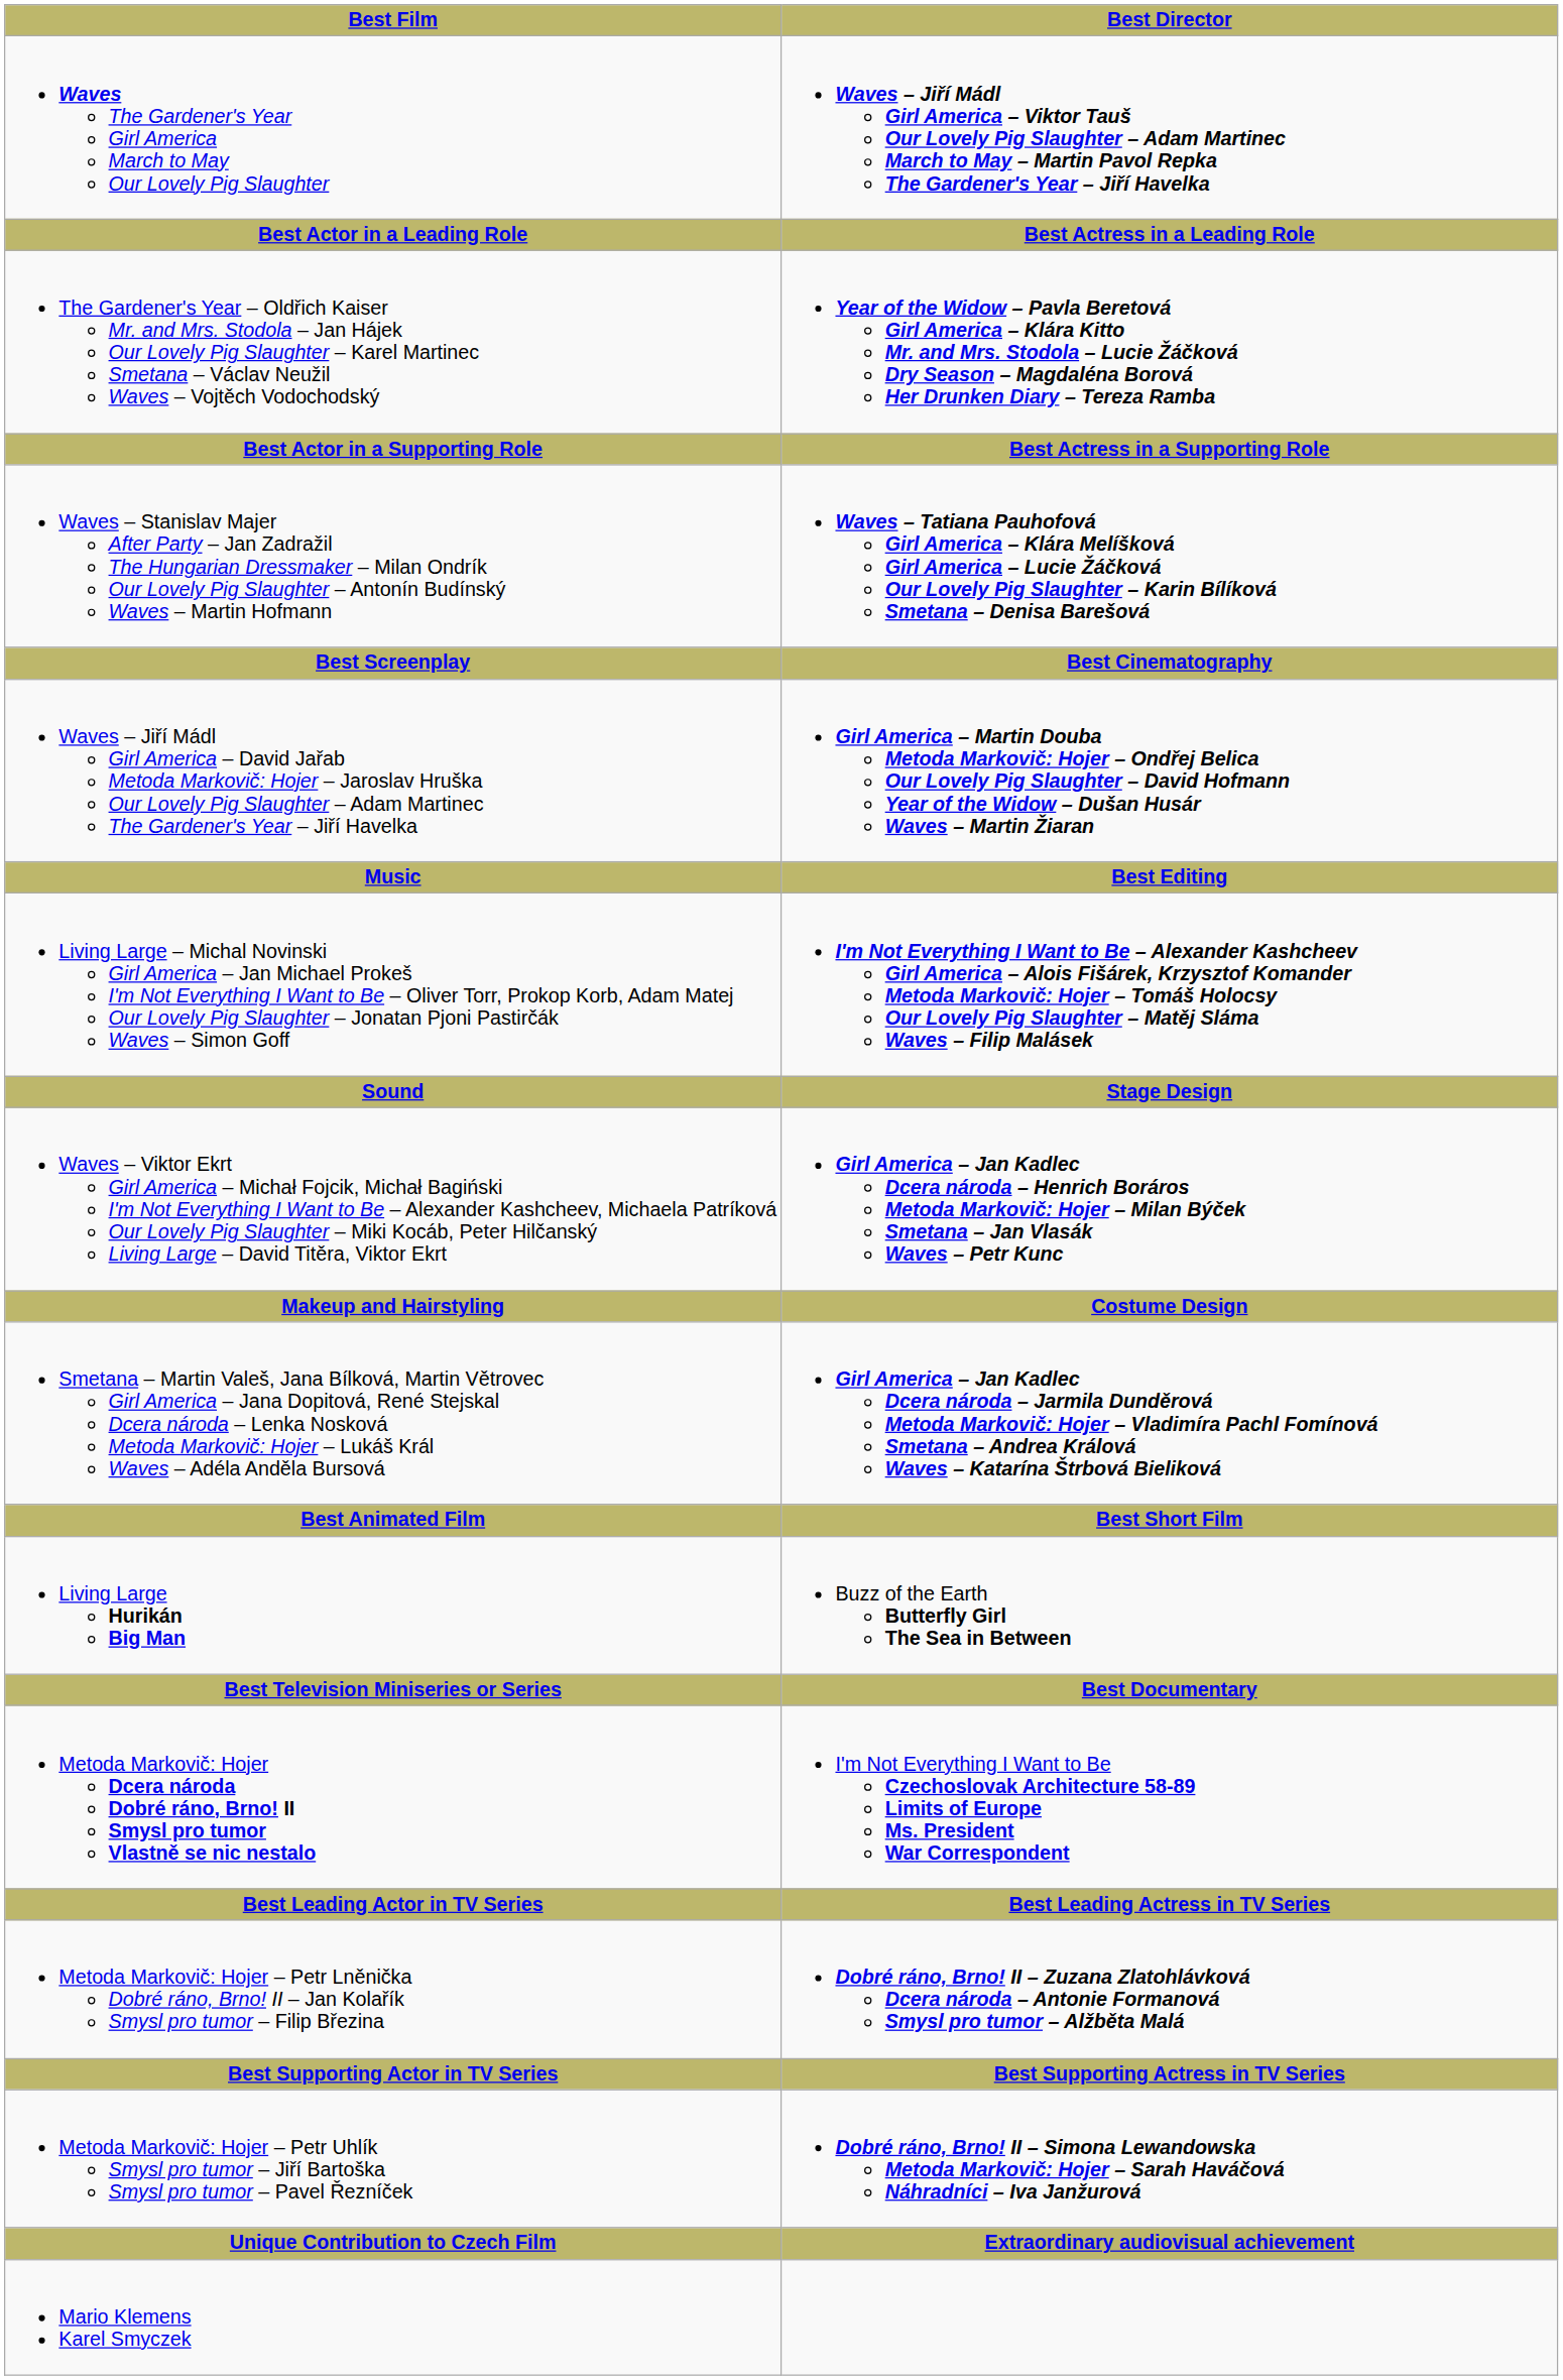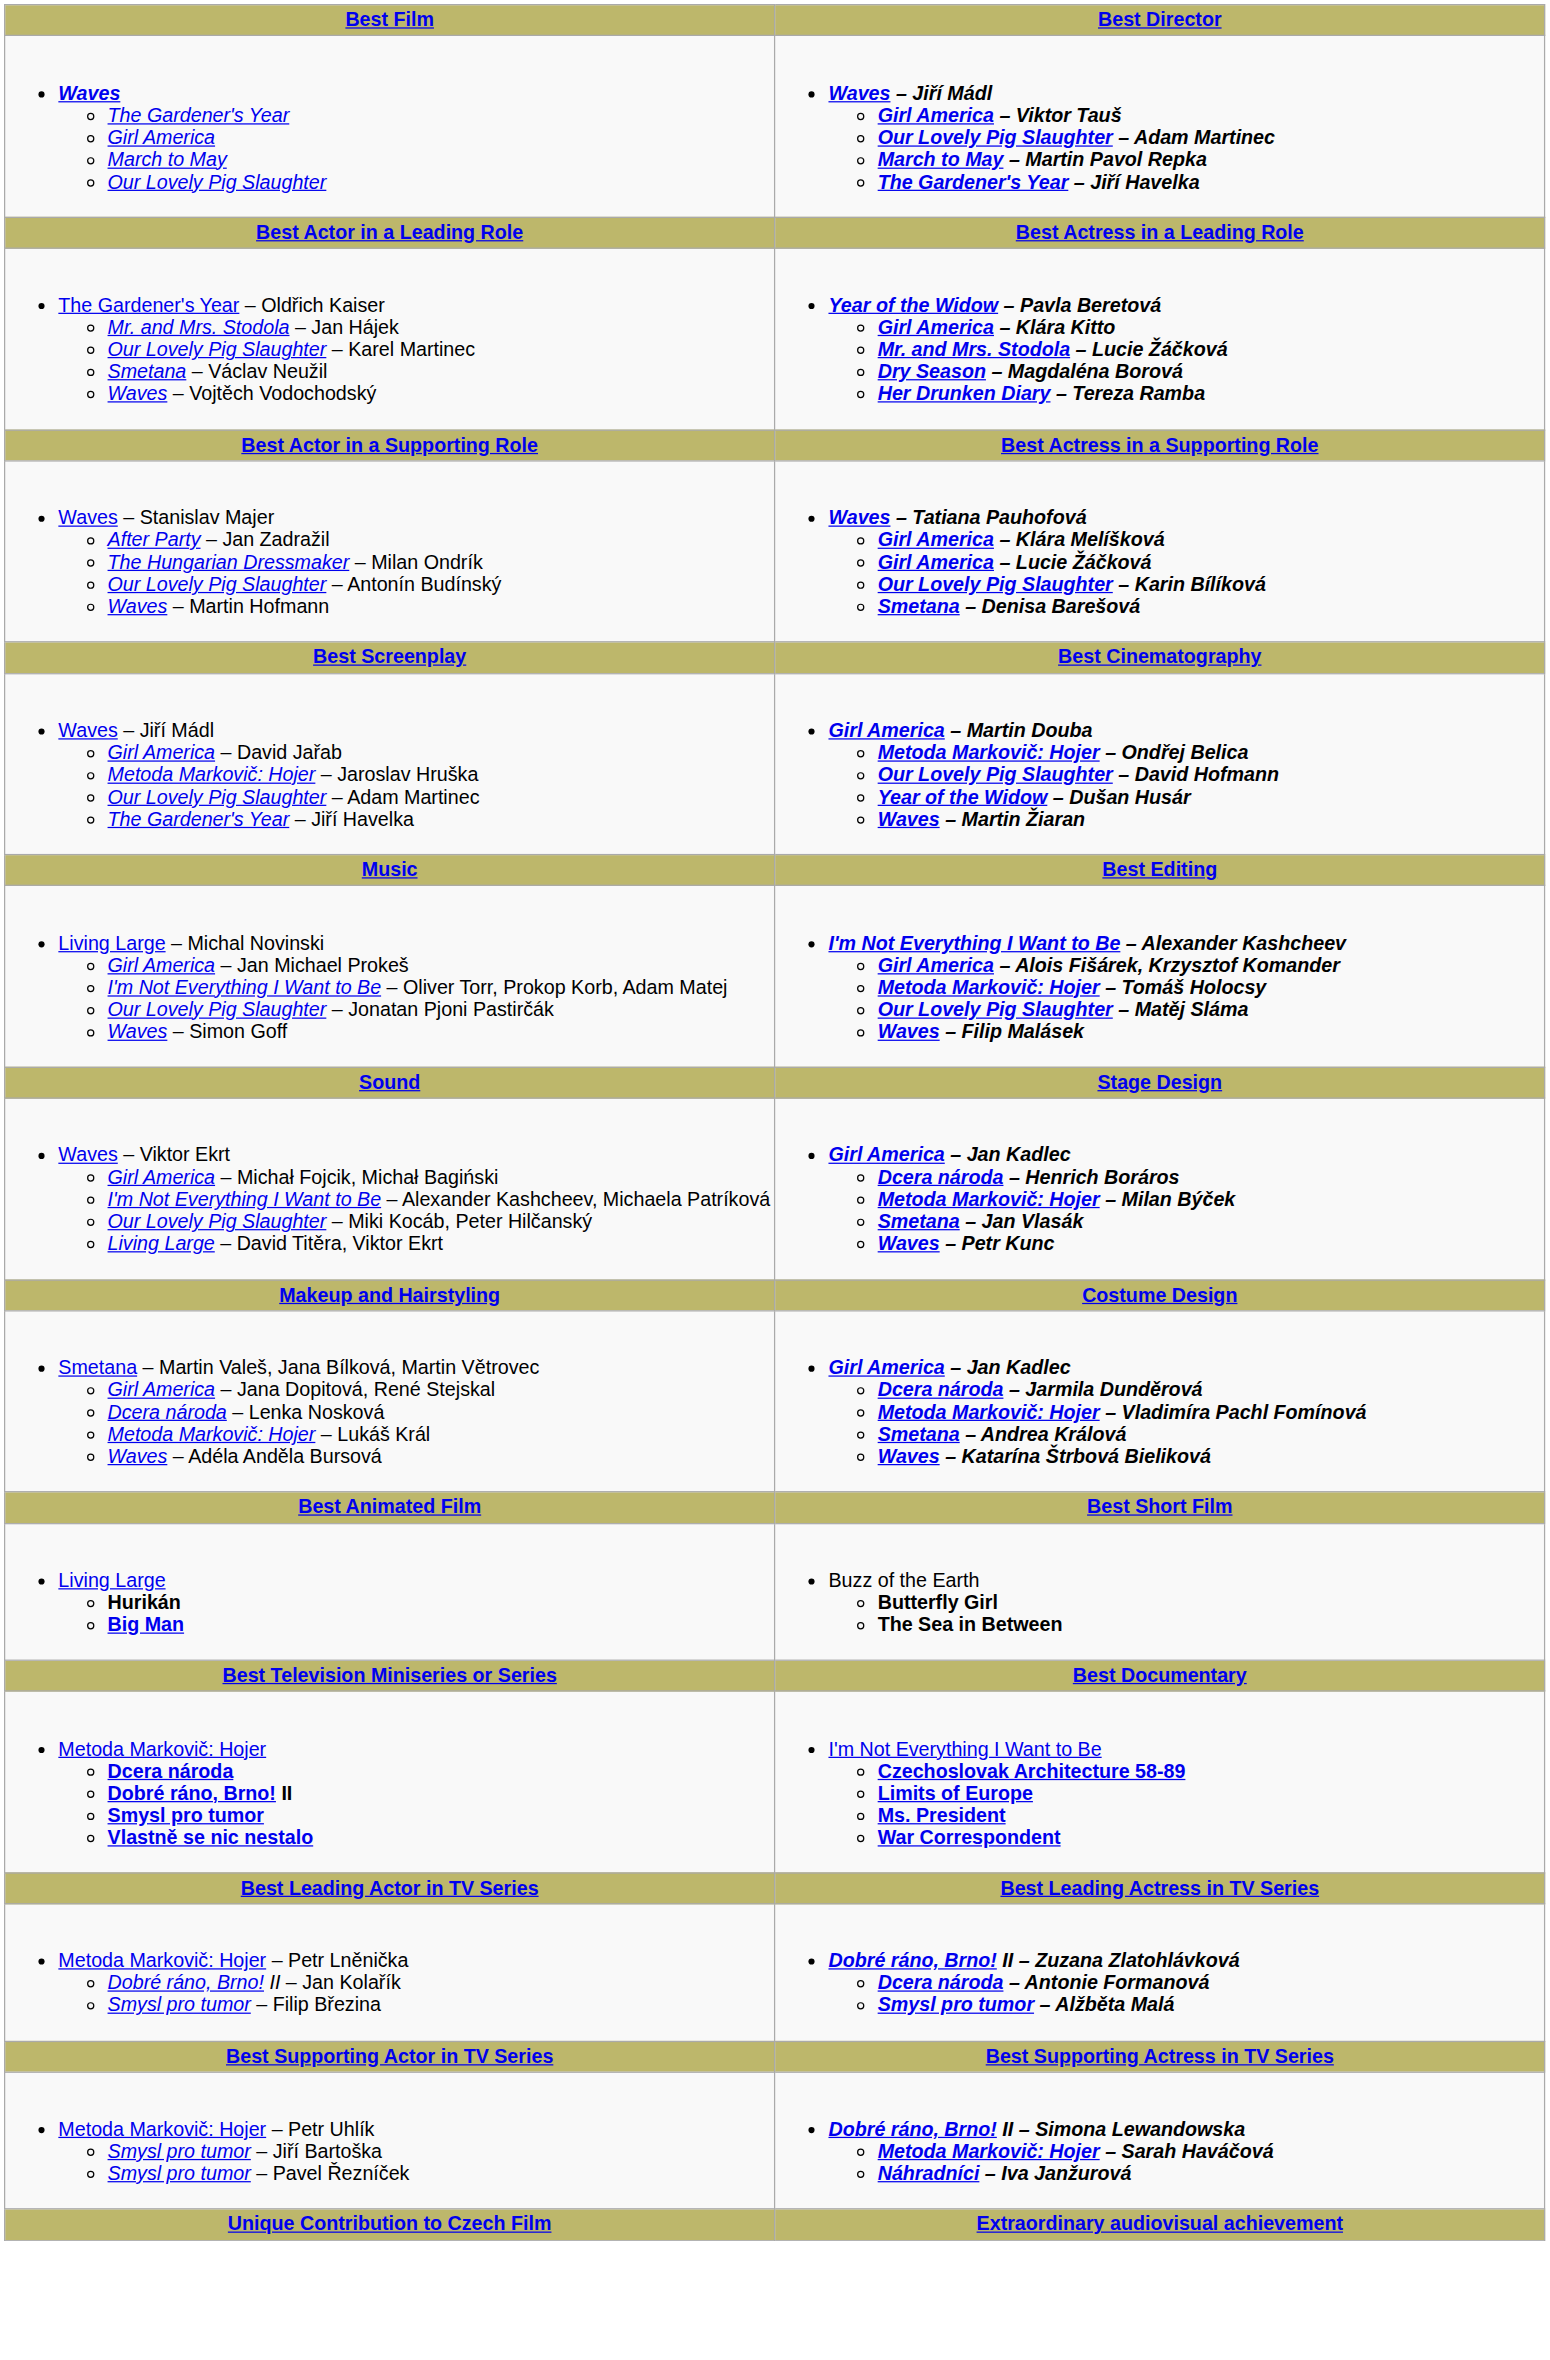- row: Mario Klemens Karel Smyczek
